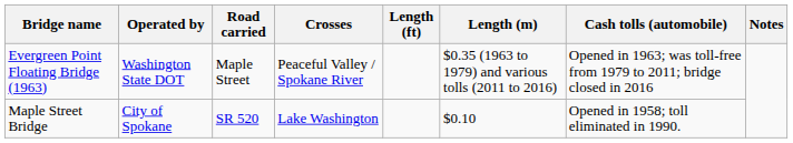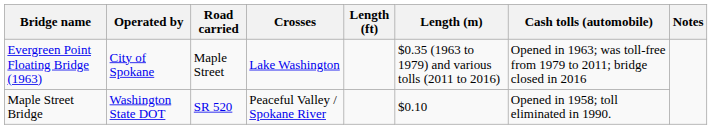Evergreen Point Floating Bridge (1963) | Operated by: Washington State DOT -> City of Spokane
Evergreen Point Floating Bridge (1963) | Crosses: Peaceful Valley / Spokane River -> Lake Washington
Maple Street Bridge | Operated by: City of Spokane -> Washington State DOT
Maple Street Bridge | Crosses: Lake Washington -> Peaceful Valley / Spokane River
